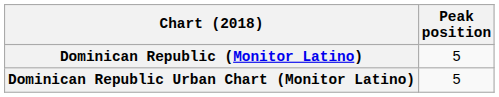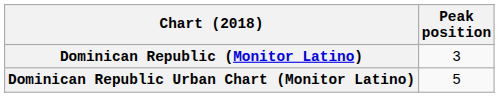Dominican Republic (Monitor Latino) | Peak position: 5 -> 3
